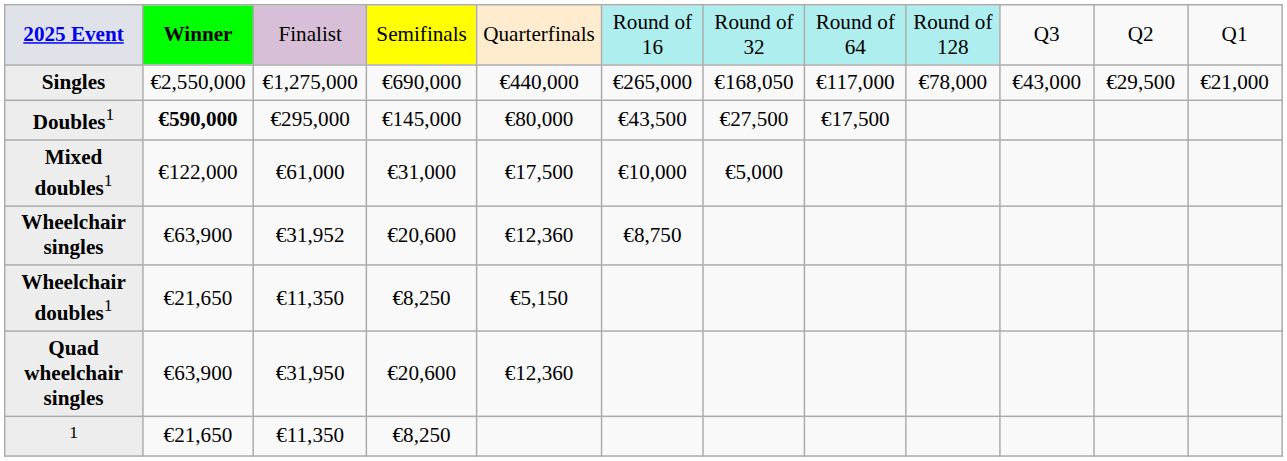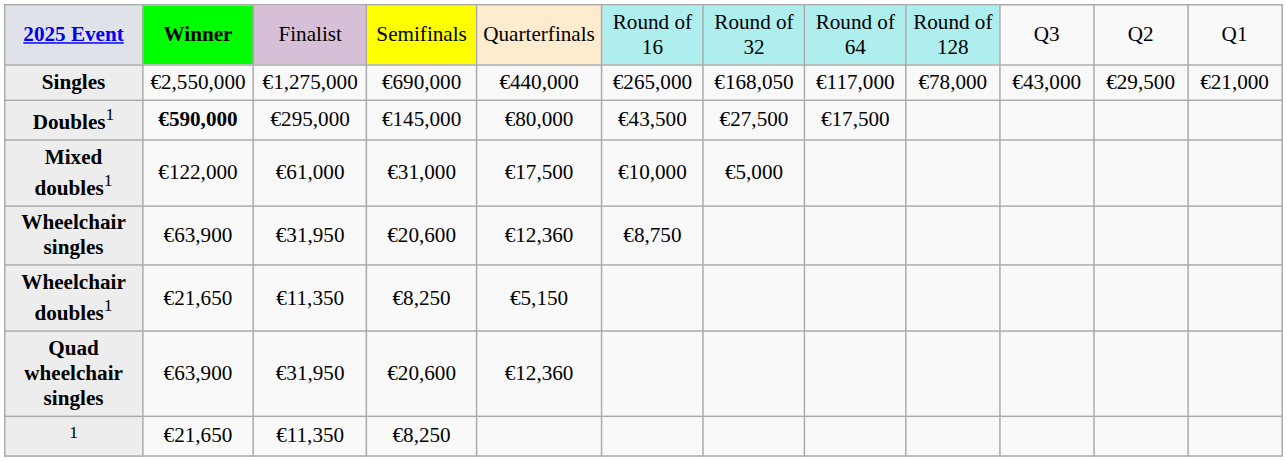Wheelchair singles | column 3: €31,952 -> €31,950
